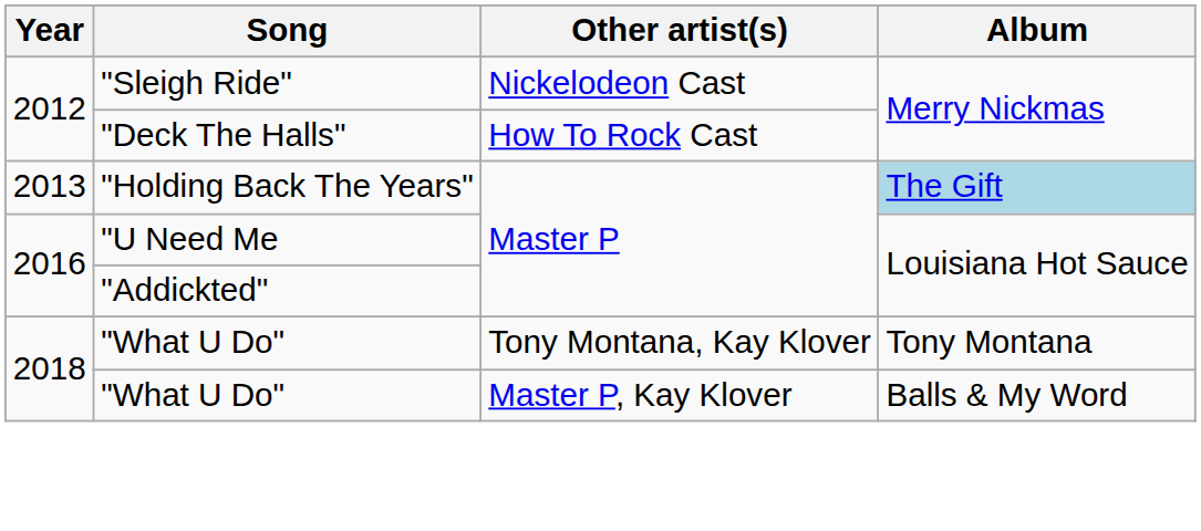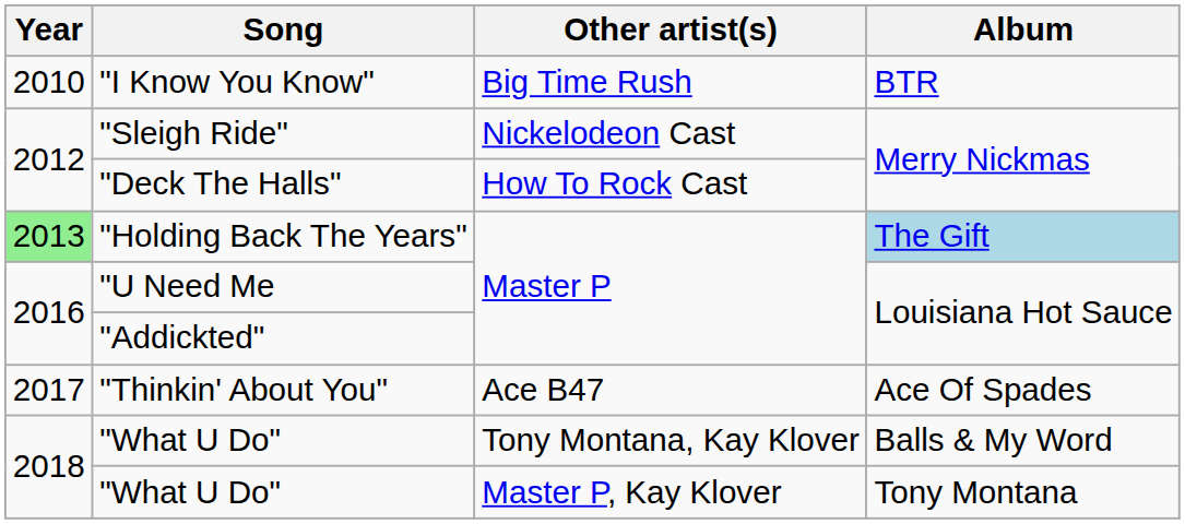+ row: 2010 | "I Know You Know" | Big Time Rush | BTR
"Holding Back The Years" | Year: no background -> lightgreen background
+ row: 2017 | "Thinkin' About You" | Ace B47 | Ace Of Spades
"What U Do" / Tony Montana, Kay Klover | Album: Tony Montana -> Balls & My Word
"What U Do" / Master P, Kay Klover | Album: Balls & My Word -> Tony Montana
